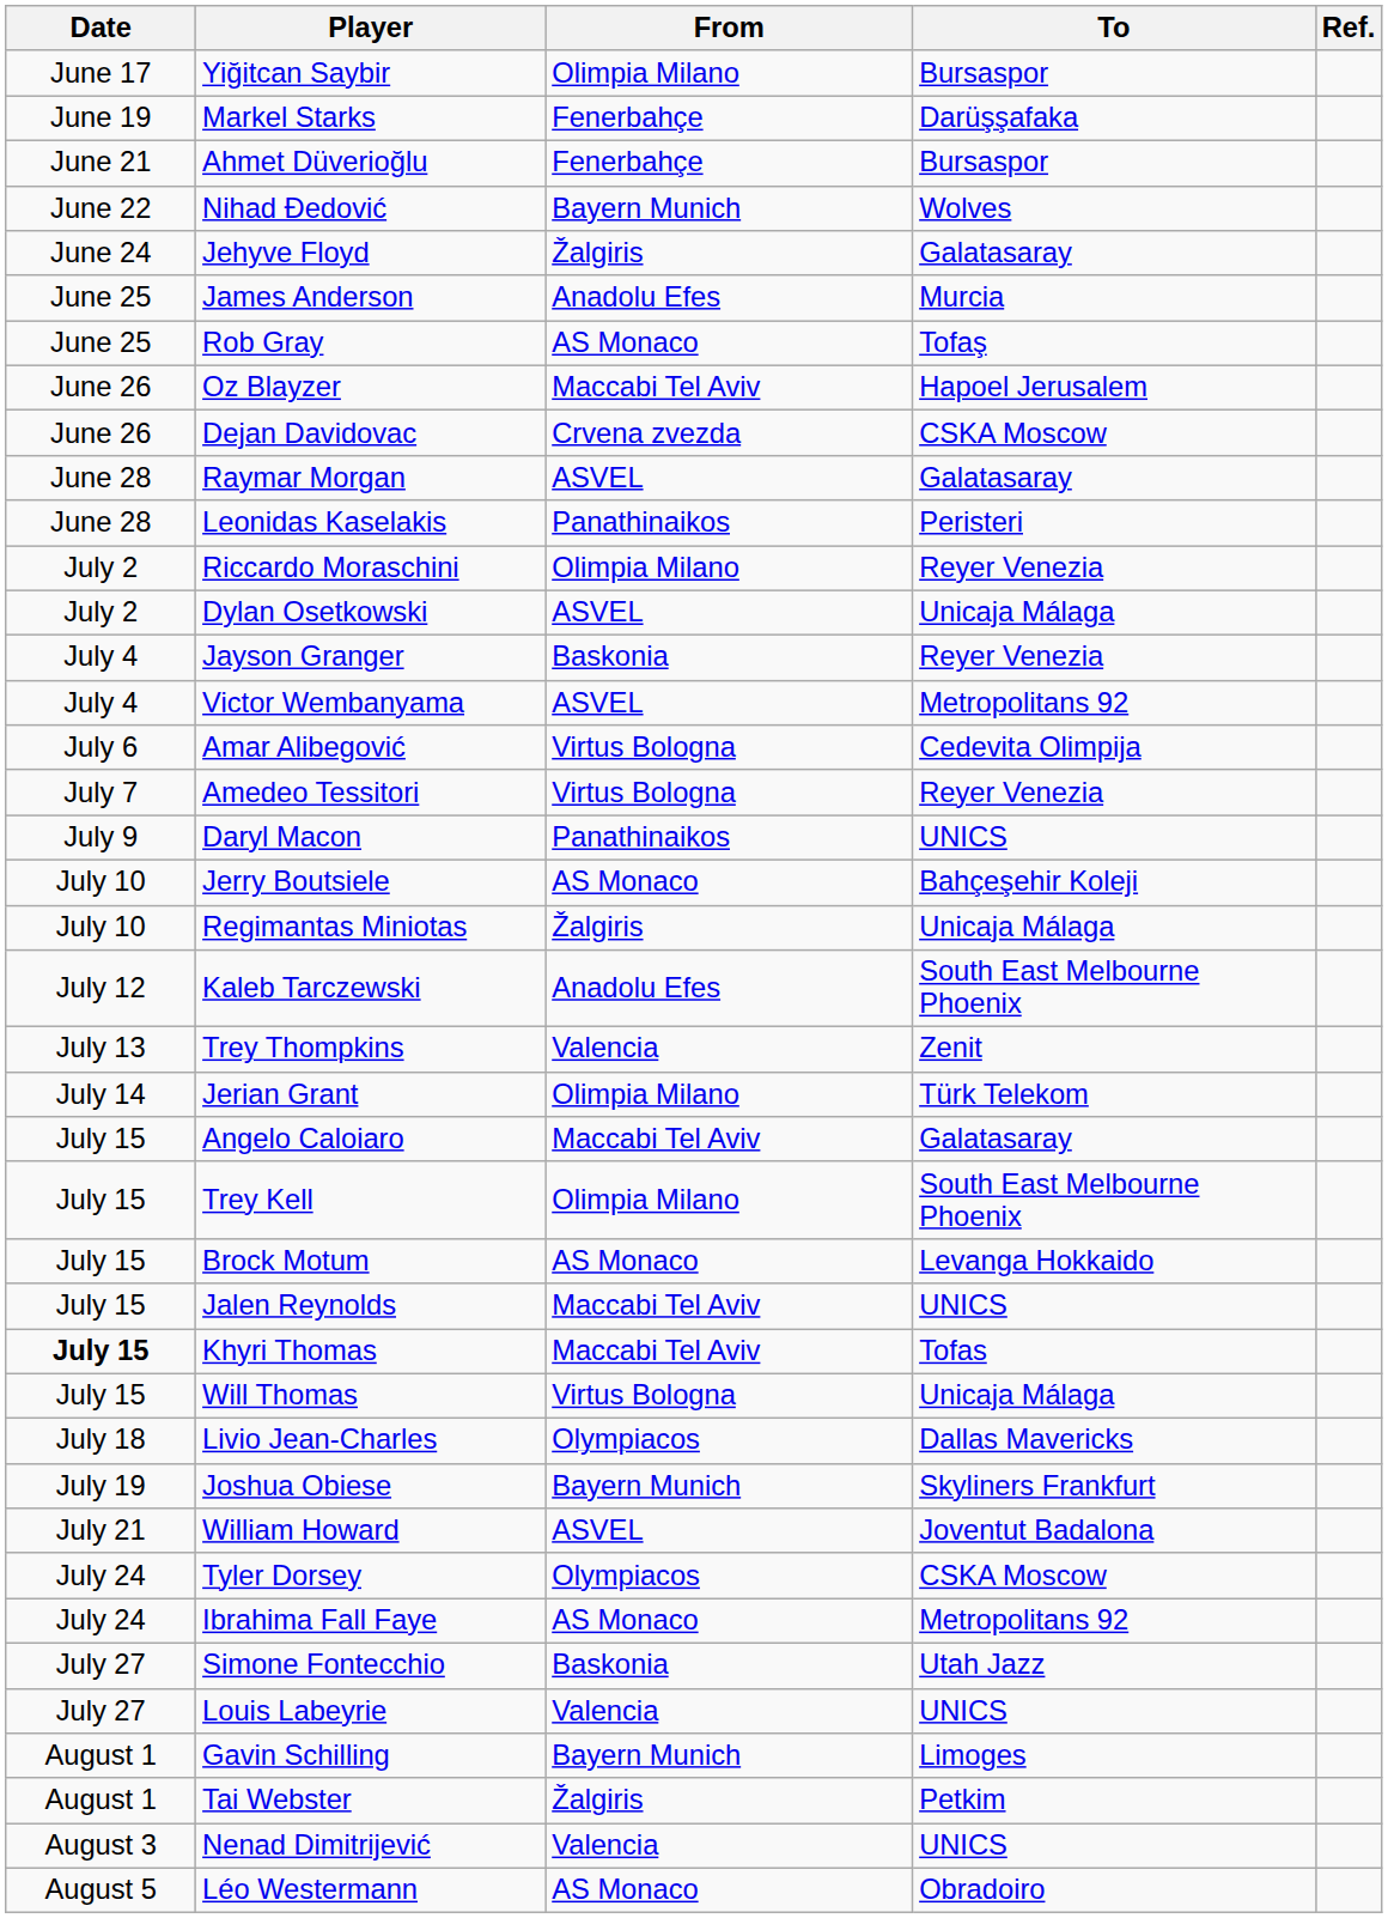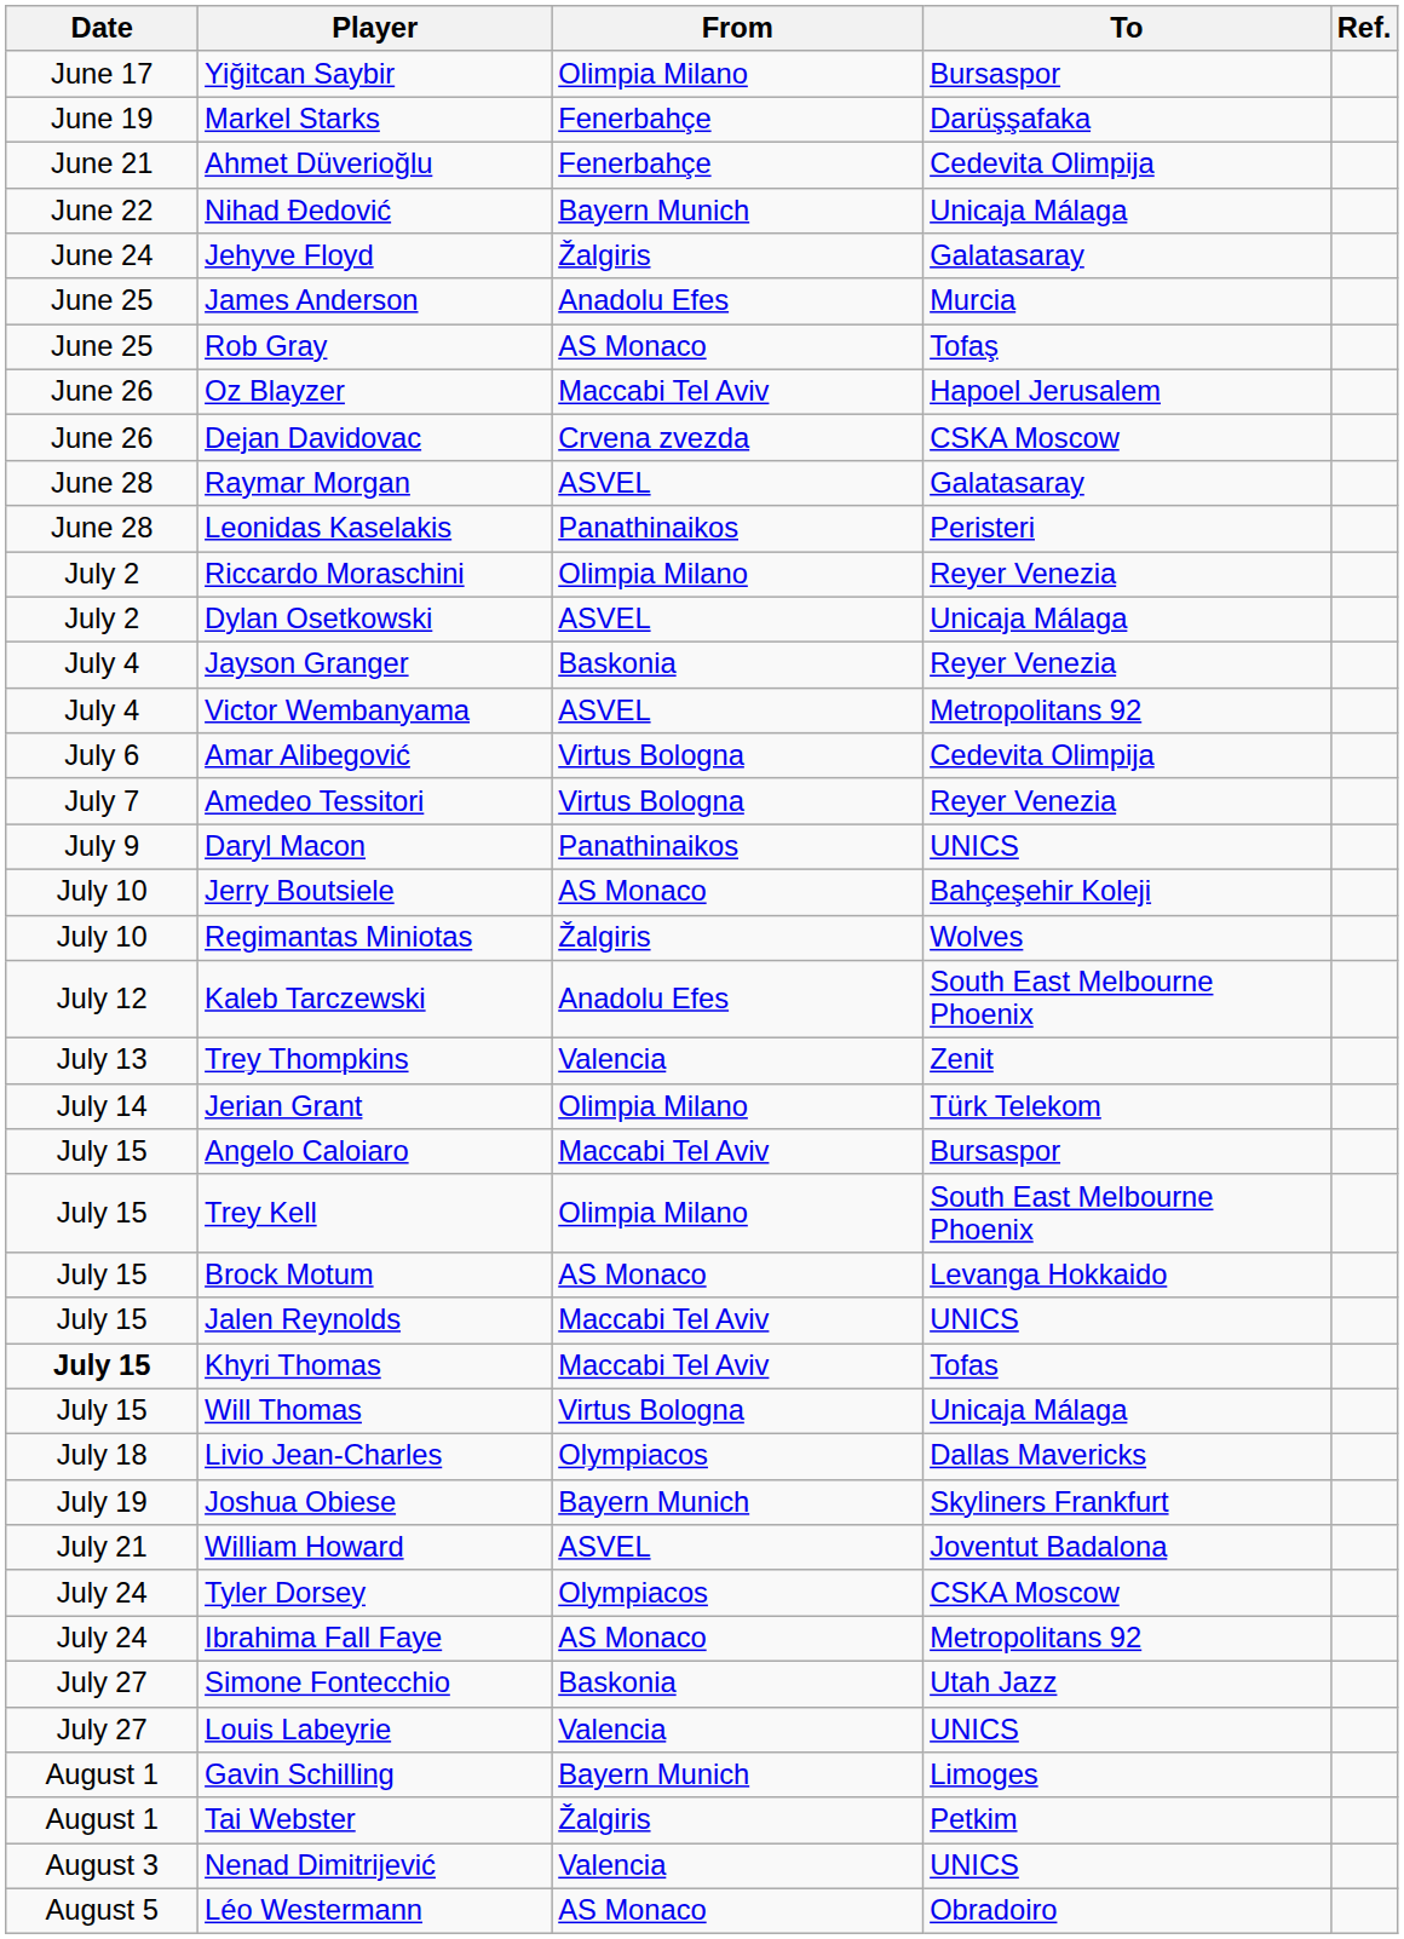Ahmet Düverioğlu | To: Bursaspor -> Cedevita Olimpija
Nihad Đedović | To: Wolves -> Unicaja Málaga
Regimantas Miniotas | To: Unicaja Málaga -> Wolves
Angelo Caloiaro | To: Galatasaray -> Bursaspor
